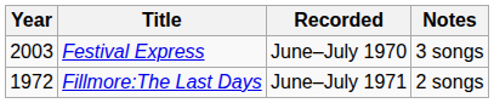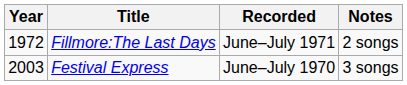rows swapped: Fillmore:The Last Days <-> Festival Express
